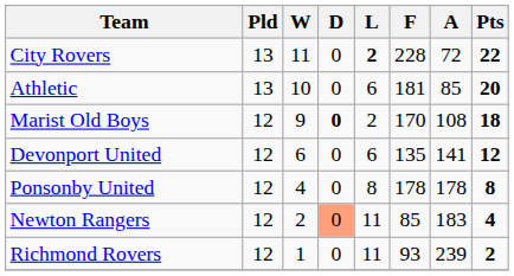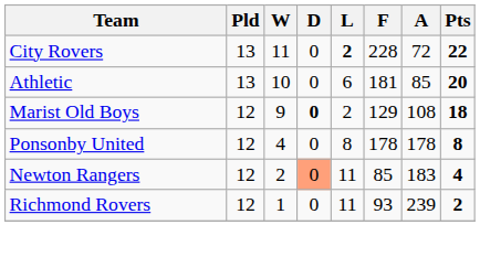Marist Old Boys | F: 170 -> 129
- row: Devonport United | 12 | 6 | 0 | 6 | 135 | 141 | 12
